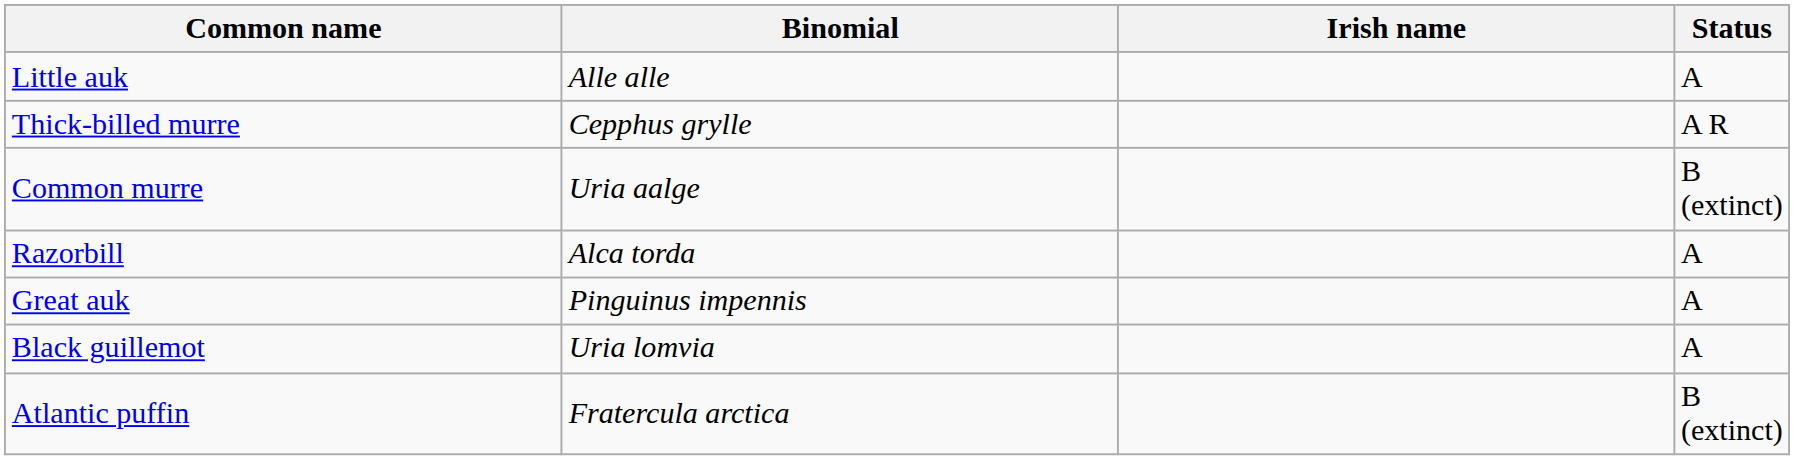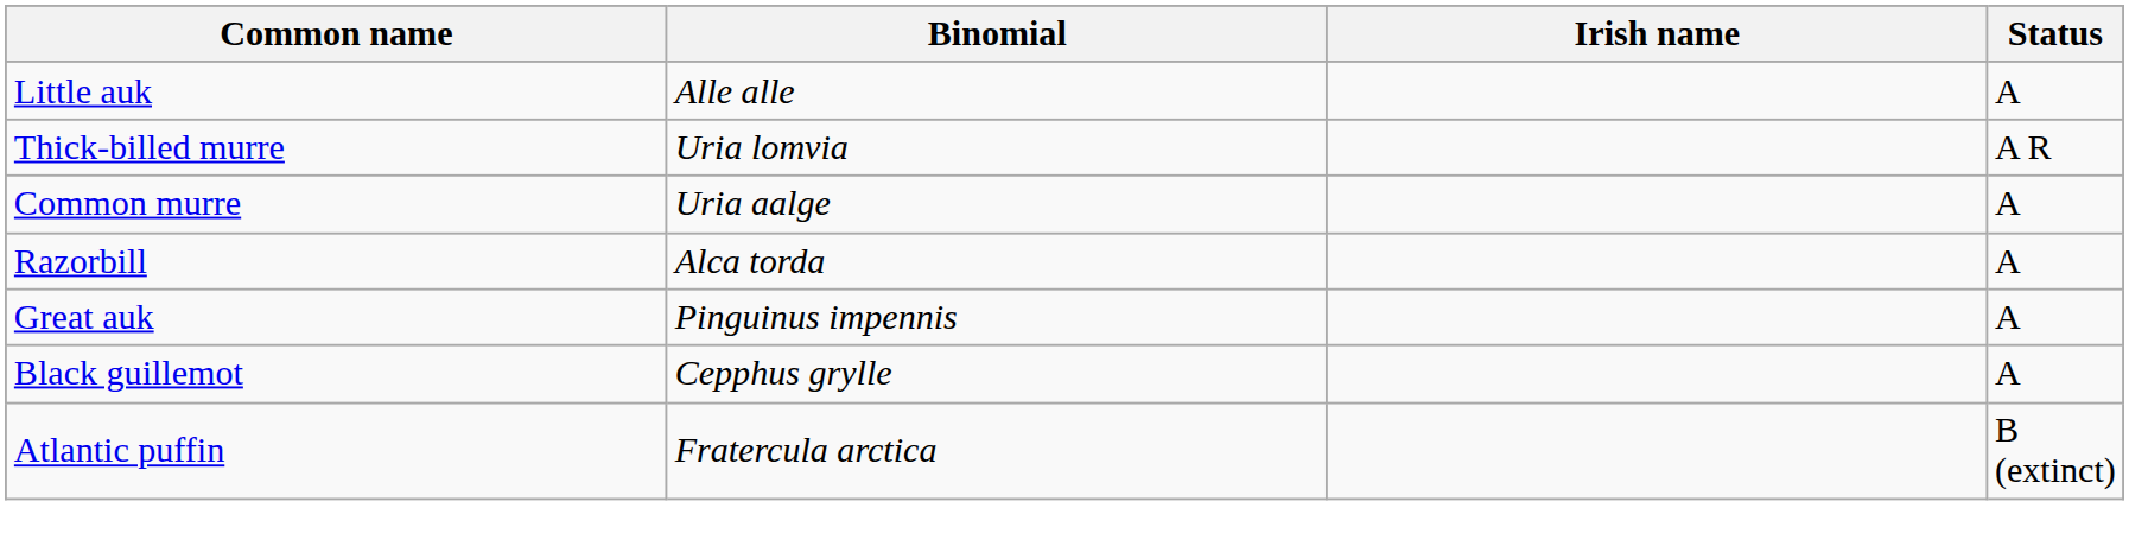Thick-billed murre | Binomial: Cepphus grylle -> Uria lomvia
Common murre | Status: B (extinct) -> A
Black guillemot | Binomial: Uria lomvia -> Cepphus grylle
